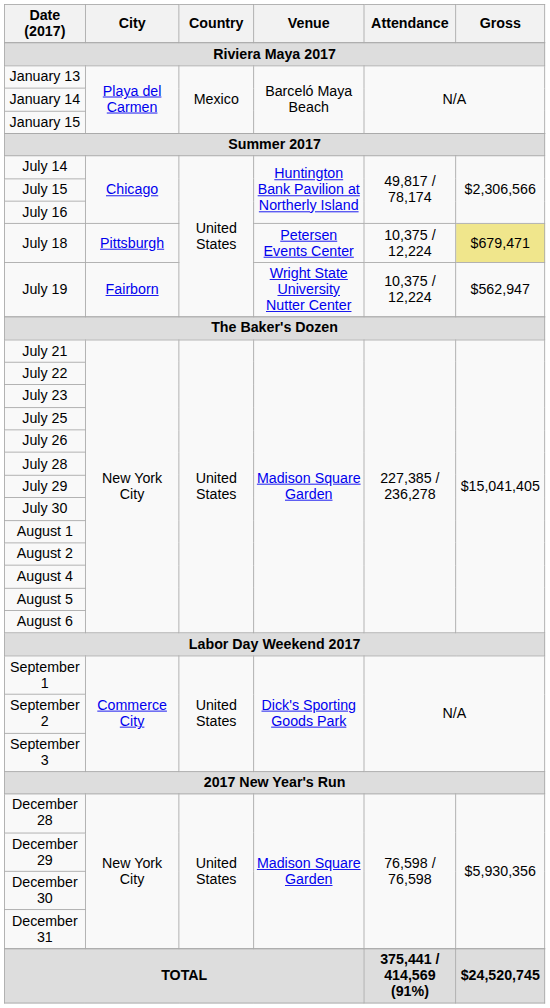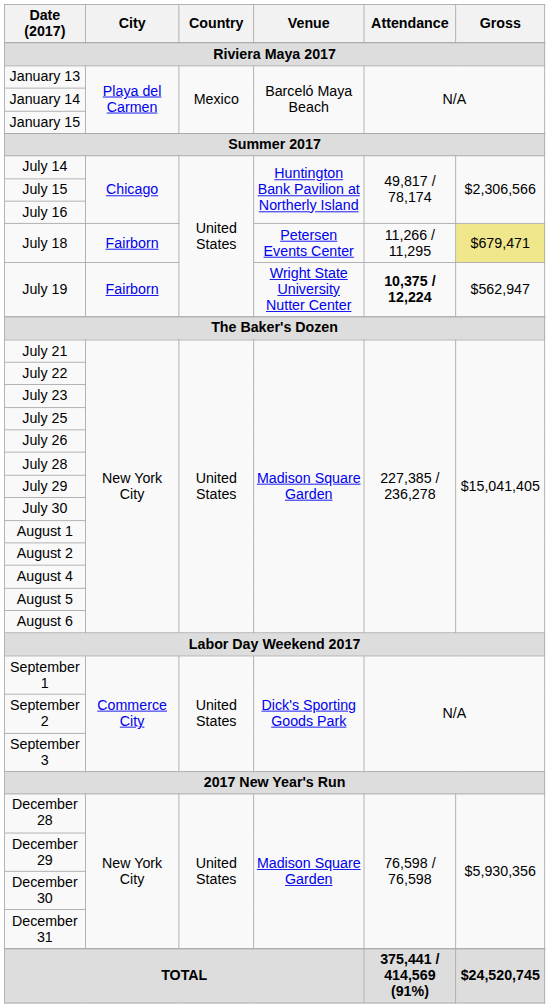July 18 | City: Pittsburgh -> Fairborn
July 18 | Attendance: 10,375 / 12,224 -> 11,266 / 11,295
July 19 | Attendance: normal -> bold
